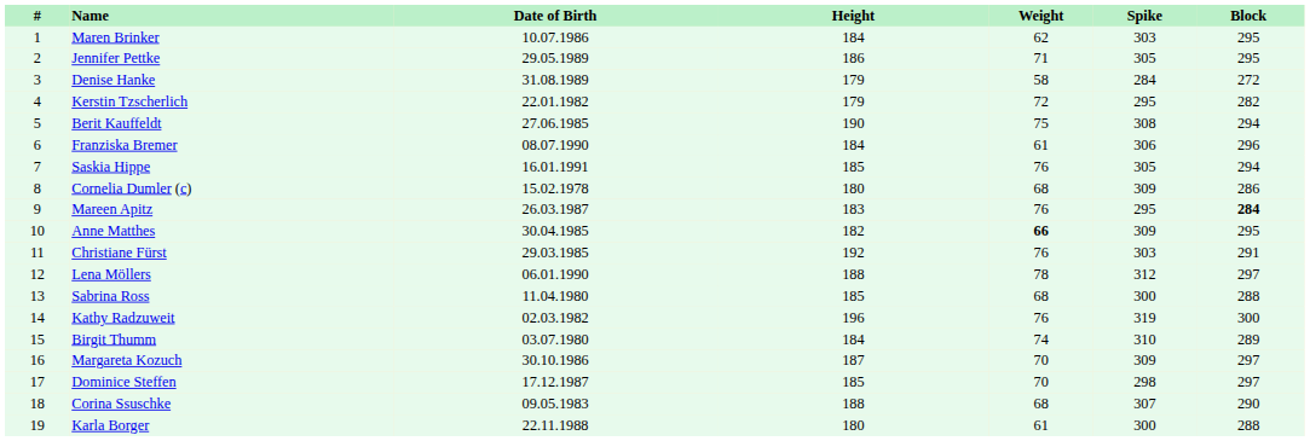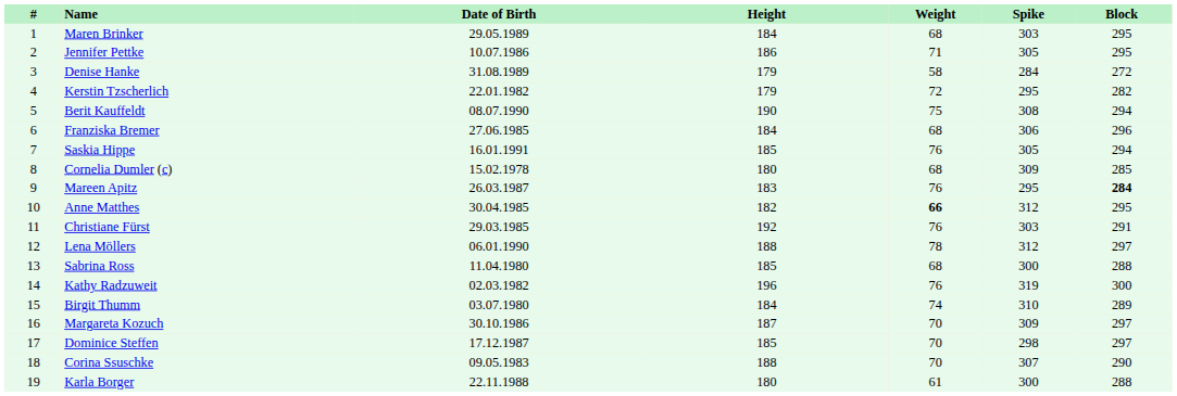Maren Brinker | Date of Birth: 10.07.1986 -> 29.05.1989
Maren Brinker | Weight: 62 -> 68
Jennifer Pettke | Date of Birth: 29.05.1989 -> 10.07.1986
Berit Kauffeldt | Date of Birth: 27.06.1985 -> 08.07.1990
Franziska Bremer | Date of Birth: 08.07.1990 -> 27.06.1985
Franziska Bremer | Weight: 61 -> 68
Cornelia Dumler (c) | Block: 286 -> 285
Anne Matthes | Spike: 309 -> 312
Corina Ssuschke | Weight: 68 -> 70
